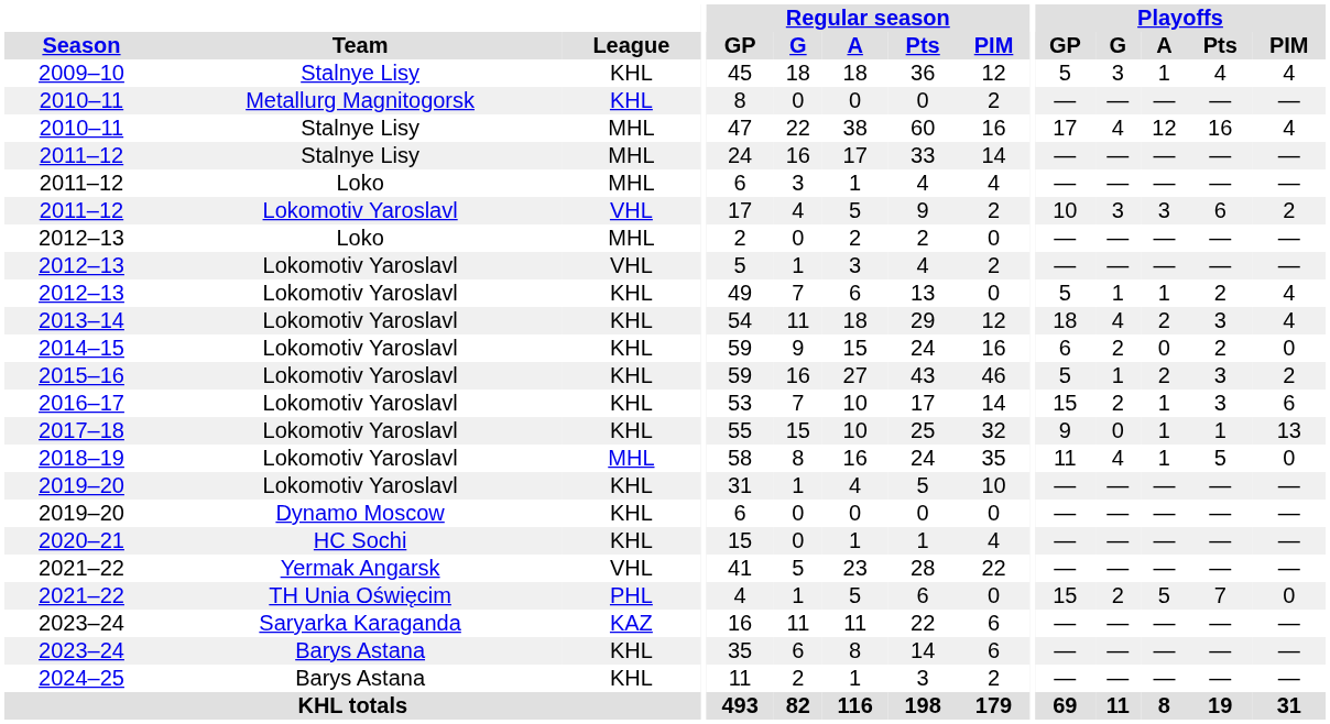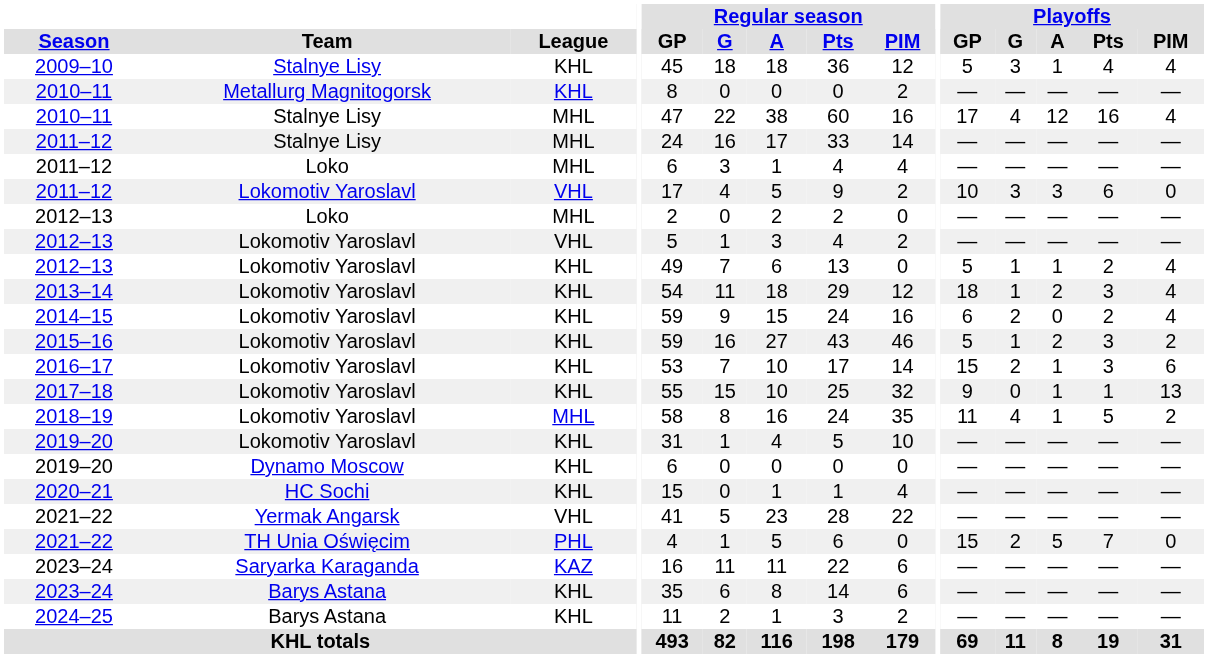2011–12 / Lokomotiv Yaroslavl | Playoffs / PIM: 2 -> 0
2013–14 | Playoffs / G: 4 -> 1
2014–15 | Playoffs / PIM: 0 -> 4
2018–19 | Playoffs / PIM: 0 -> 2
